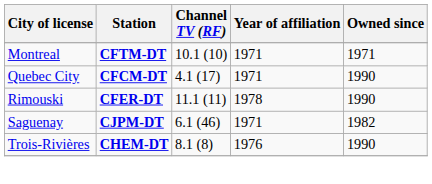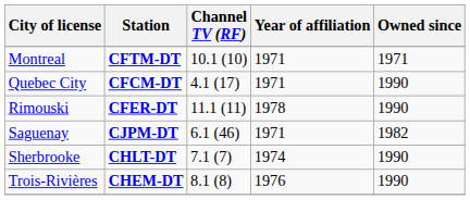+ row: Sherbrooke | CHLT-DT | 7.1 (7) | 1974 | 1990
